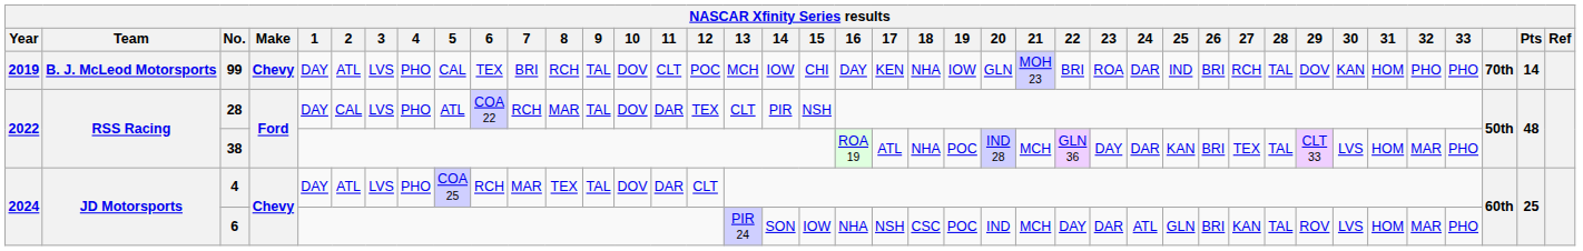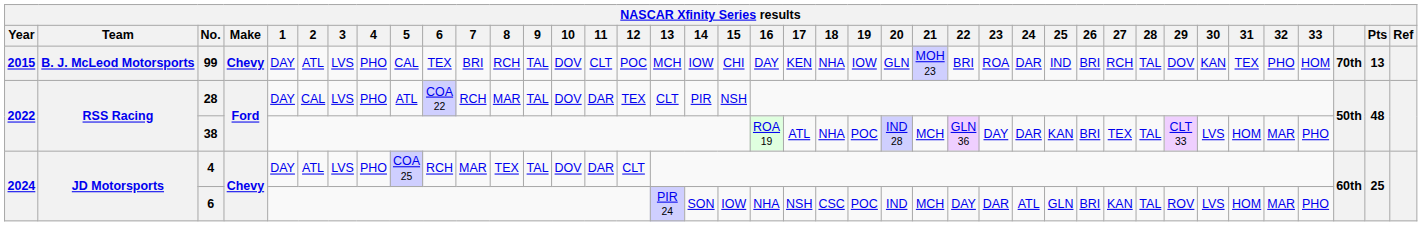99 | Year: 2019 -> 2015
99 | 31: HOM -> TEX
99 | 33: PHO -> HOM
99 | Pts: 14 -> 13
